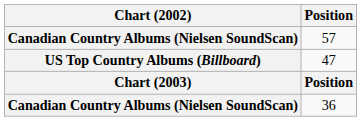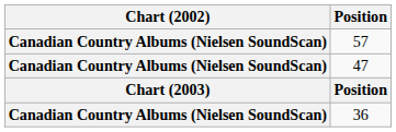47 | Chart (2002): US Top Country Albums (Billboard) -> Canadian Country Albums (Nielsen SoundScan)
